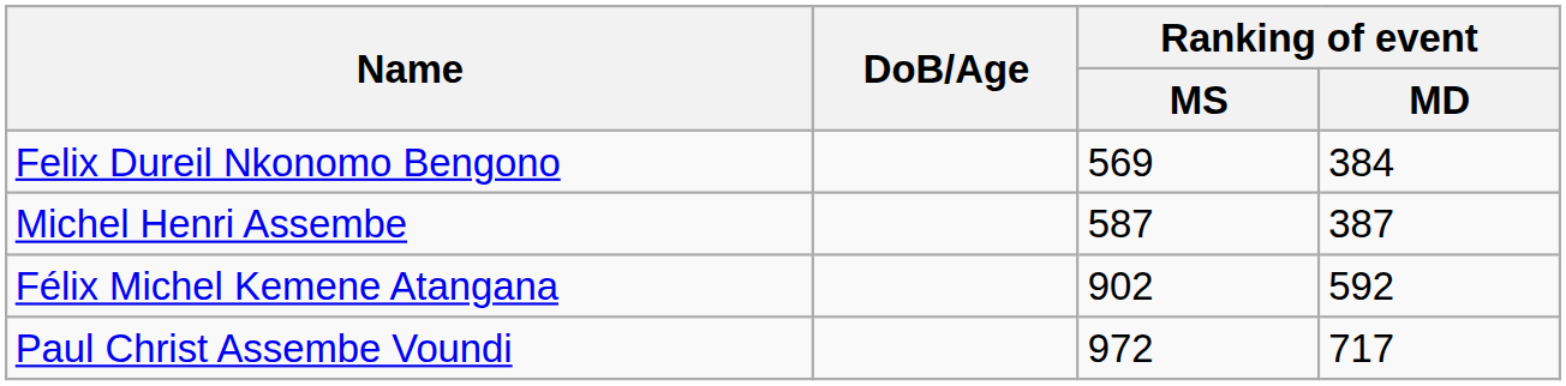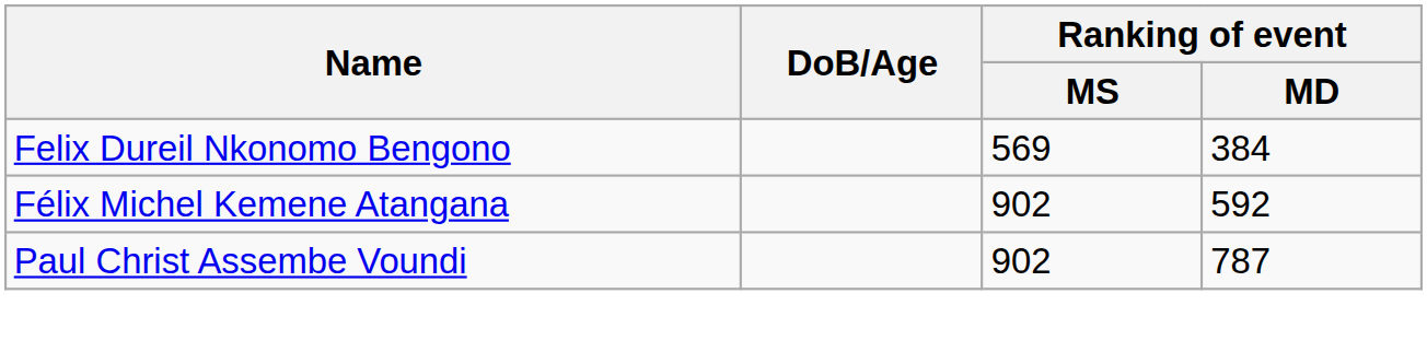- row: Michel Henri Assembe | 587 | 387
Paul Christ Assembe Voundi | Ranking of event / MS: 972 -> 902
Paul Christ Assembe Voundi | Ranking of event / MD: 717 -> 787
